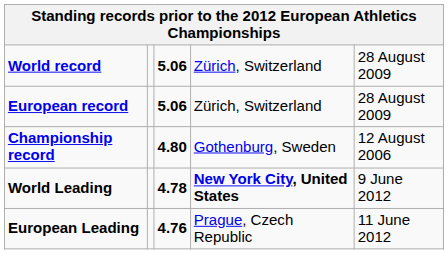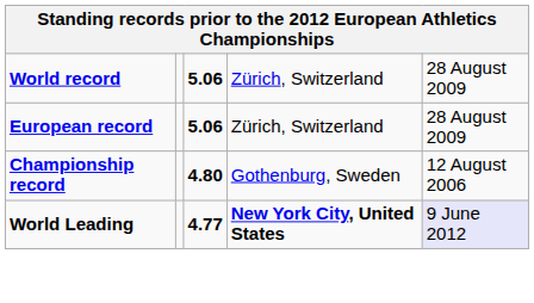World Leading | column 3: 4.78 -> 4.77
World Leading | column 5: no background -> lavender background
- row: European Leading | 4.76 | Prague, Czech Republic | 11 June 2012
